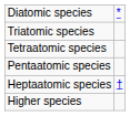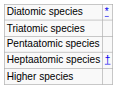- row: Tetraatomic species
